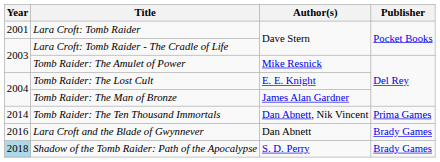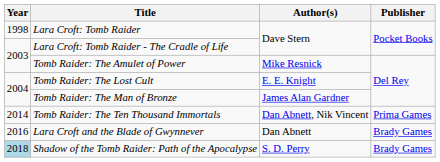Lara Croft: Tomb Raider | Year: 2001 -> 1998
